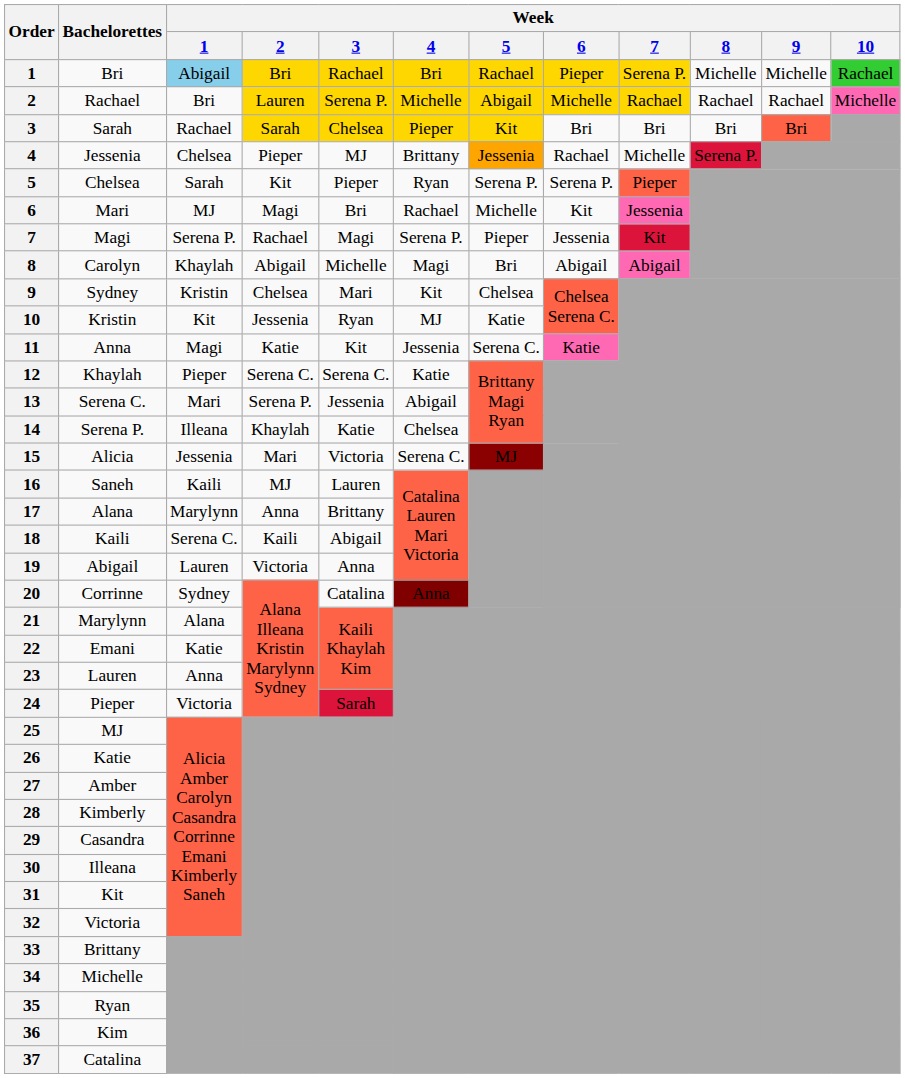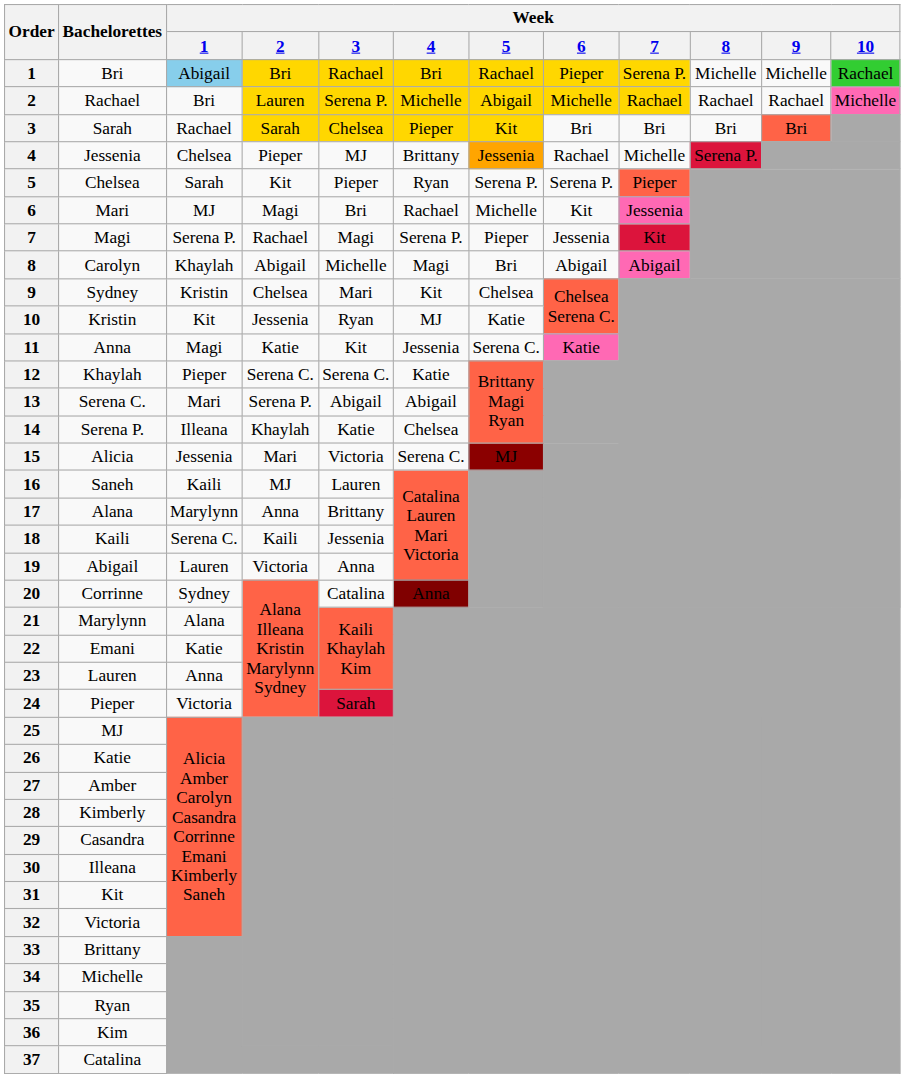13 | Week / 3: Jessenia -> Abigail
18 | Week / 3: Abigail -> Jessenia
